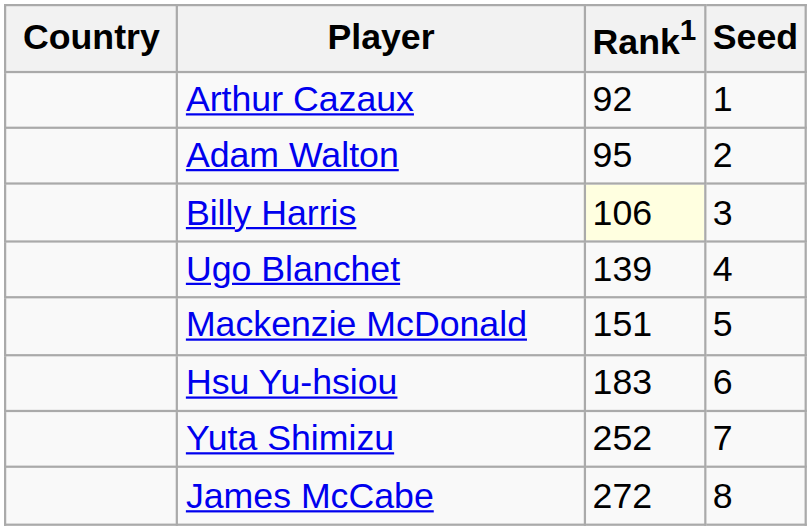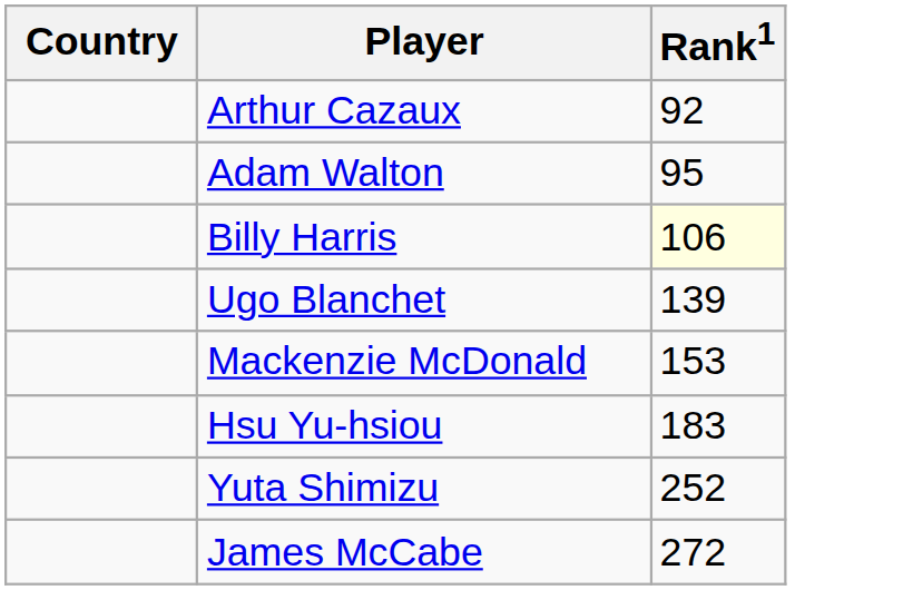- column: Seed | 1 | 2 | 3 | 4 | 5 | 6 | 7 | 8
Mackenzie McDonald | Rank1: 151 -> 153
